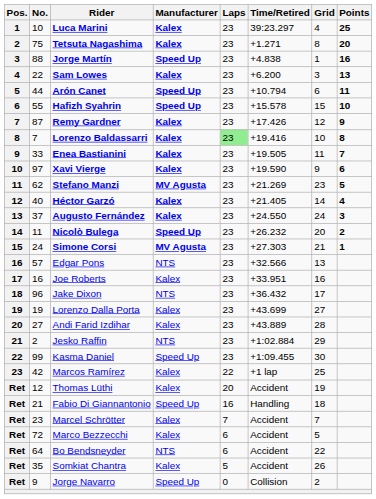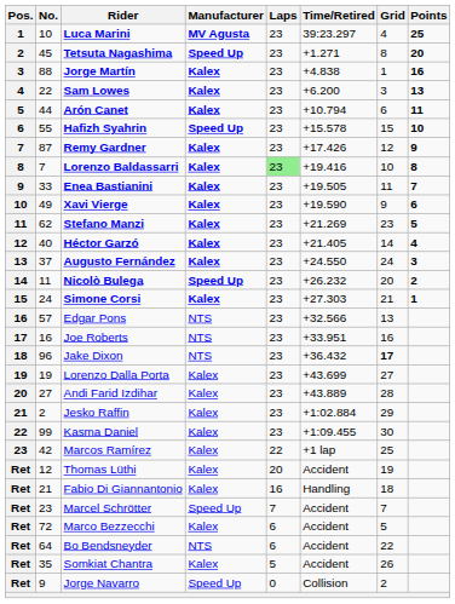Luca Marini | Manufacturer: Kalex -> MV Agusta
Tetsuta Nagashima | No.: 75 -> 45
Tetsuta Nagashima | Manufacturer: Kalex -> Speed Up
Jorge Martín | Manufacturer: Speed Up -> Kalex
Arón Canet | Manufacturer: Speed Up -> Kalex
Xavi Vierge | No.: 97 -> 49
Stefano Manzi | Manufacturer: MV Agusta -> Kalex
Simone Corsi | Manufacturer: MV Agusta -> Kalex
Joe Roberts | Manufacturer: Kalex -> NTS
Jake Dixon | Grid: normal -> bold
Jesko Raffin | Manufacturer: NTS -> Kalex
Kasma Daniel | Manufacturer: Speed Up -> Kalex
Fabio Di Giannantonio | Manufacturer: Speed Up -> Kalex
Marcel Schrötter | Manufacturer: Kalex -> Speed Up
